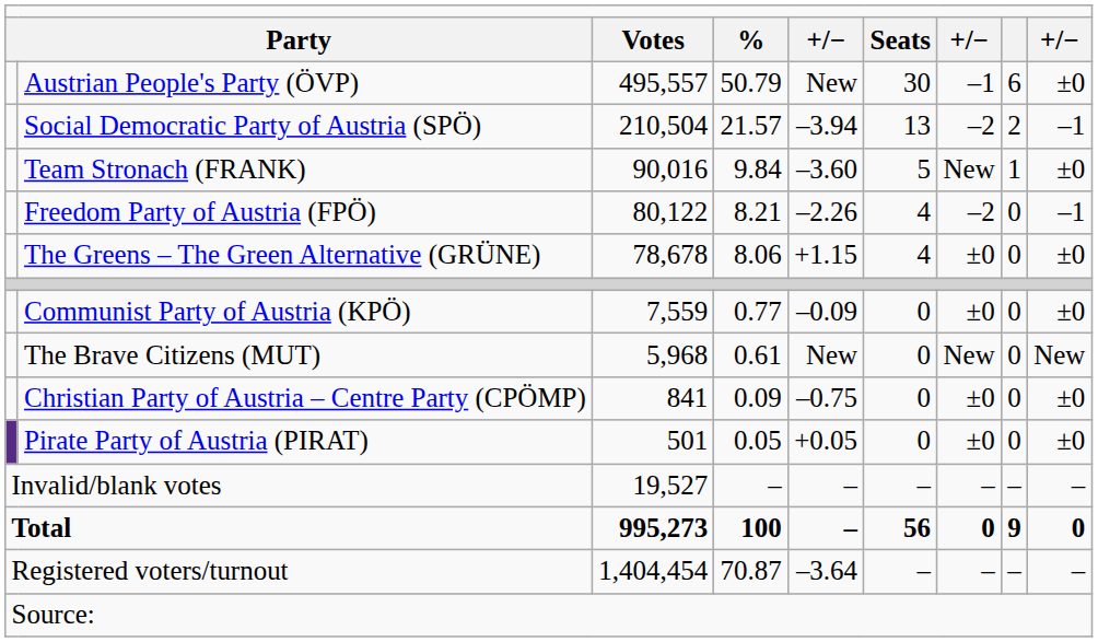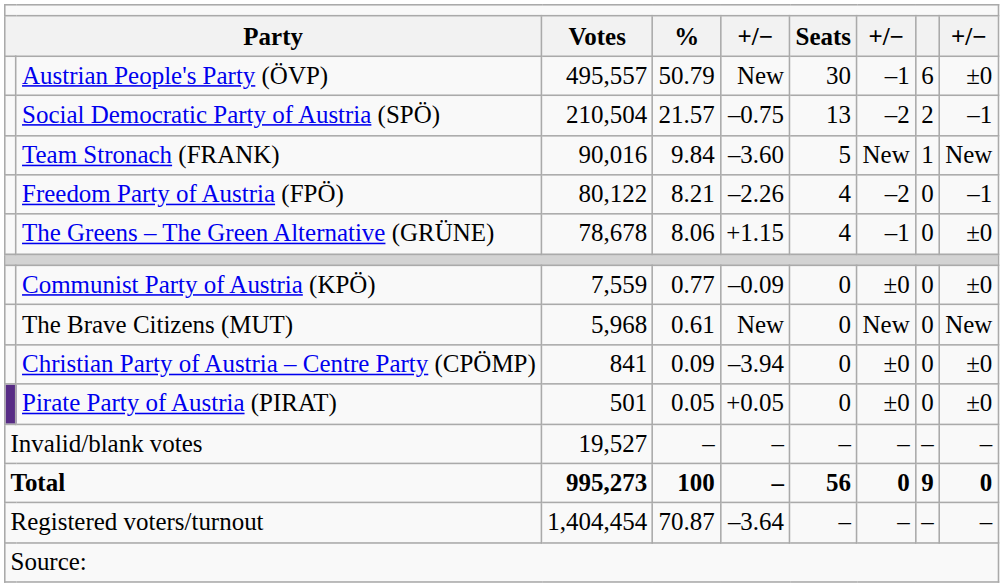Social Democratic Party of Austria (SPÖ) | column 5: –3.94 -> –0.75
Team Stronach (FRANK) | column 9: ±0 -> New
The Greens – The Green Alternative (GRÜNE) | column 7: ±0 -> –1
Christian Party of Austria – Centre Party (CPÖMP) | column 5: –0.75 -> –3.94
